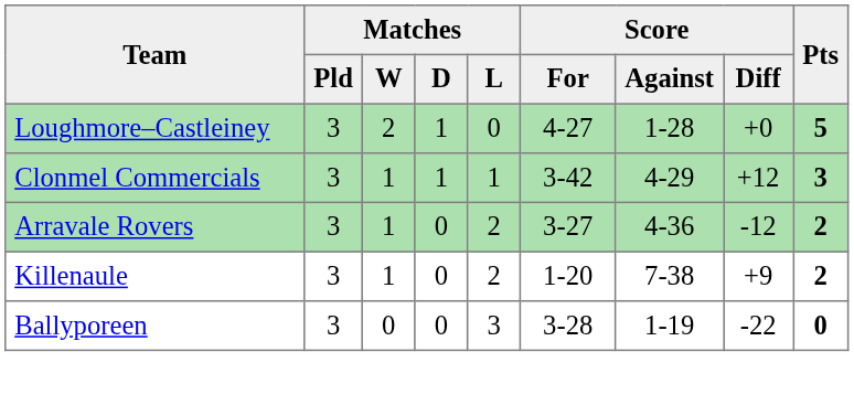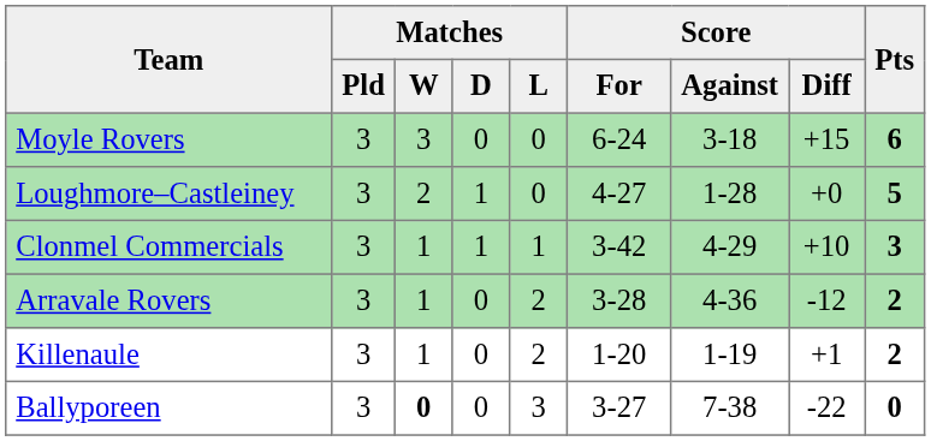+ row: Moyle Rovers | 3 | 3 | 0 | 0 | 6-24 | 3-18 | +15 | 6
Clonmel Commercials | Score / Diff: +12 -> +10
Arravale Rovers | Score / For: 3-27 -> 3-28
Killenaule | Score / Against: 7-38 -> 1-19
Killenaule | Score / Diff: +9 -> +1
Ballyporeen | Matches / W: normal -> bold
Ballyporeen | Score / For: 3-28 -> 3-27
Ballyporeen | Score / Against: 1-19 -> 7-38
